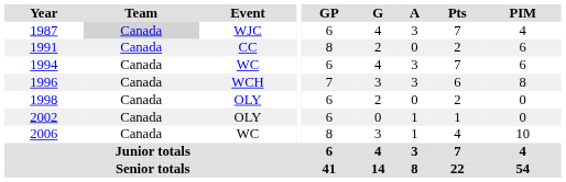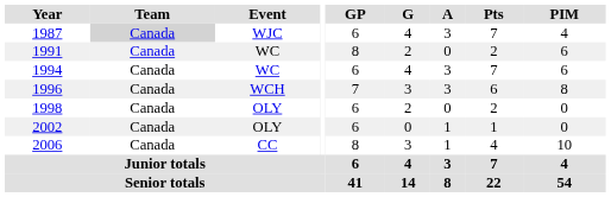1991 | Event: CC -> WC
2006 | Event: WC -> CC
